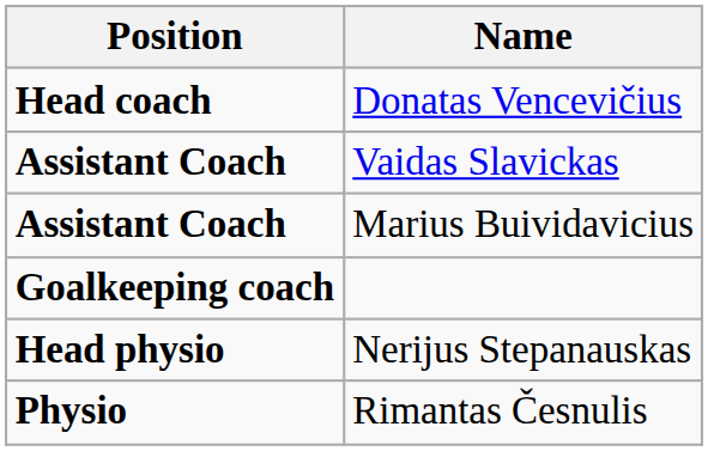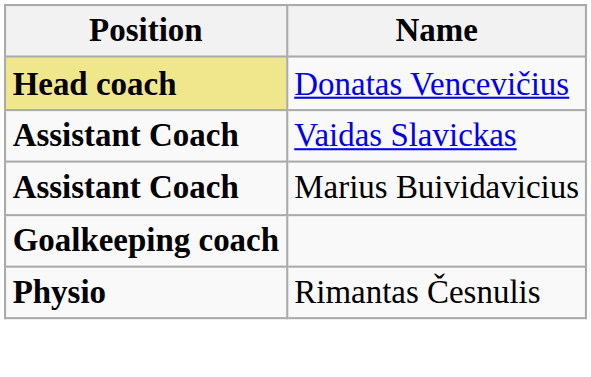Donatas Vencevičius | Position: no background -> khaki background
- row: Head physio | Nerijus Stepanauskas
